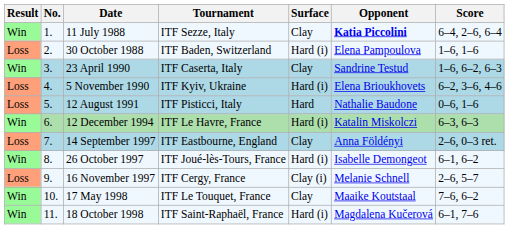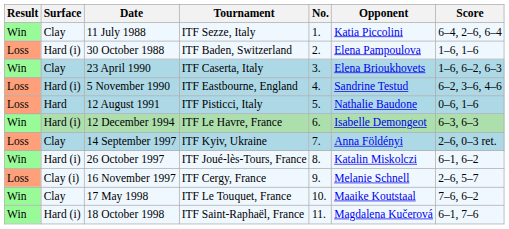columns swapped: No. <-> Surface
11 July 1988 | Opponent: bold -> normal
23 April 1990 | Opponent: Sandrine Testud -> Elena Brioukhovets
5 November 1990 | Tournament: ITF Kyiv, Ukraine -> ITF Eastbourne, England
5 November 1990 | Opponent: Elena Brioukhovets -> Sandrine Testud
12 December 1994 | Opponent: Katalin Miskolczi -> Isabelle Demongeot
14 September 1997 | Tournament: ITF Eastbourne, England -> ITF Kyiv, Ukraine
26 October 1997 | Opponent: Isabelle Demongeot -> Katalin Miskolczi
